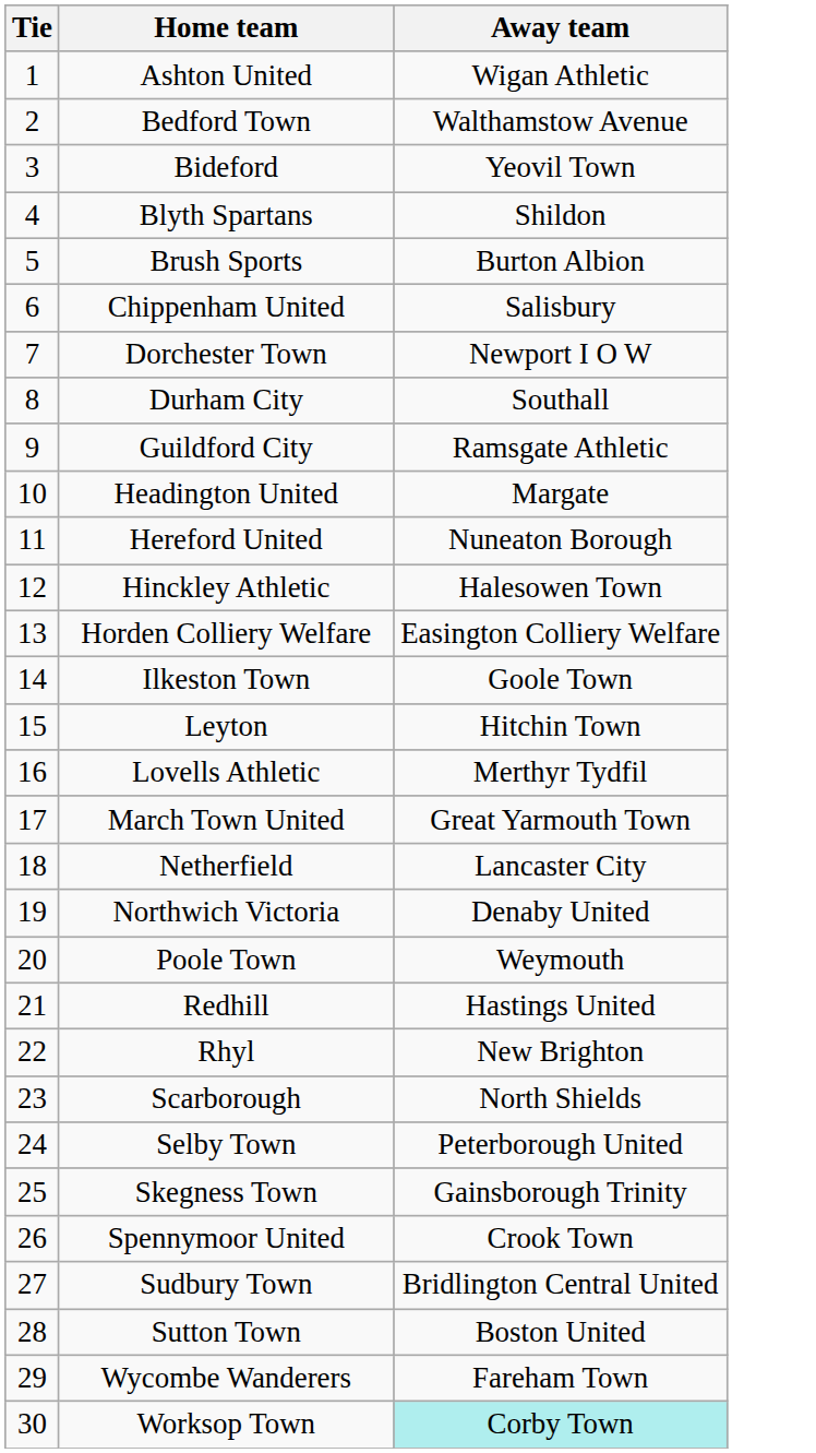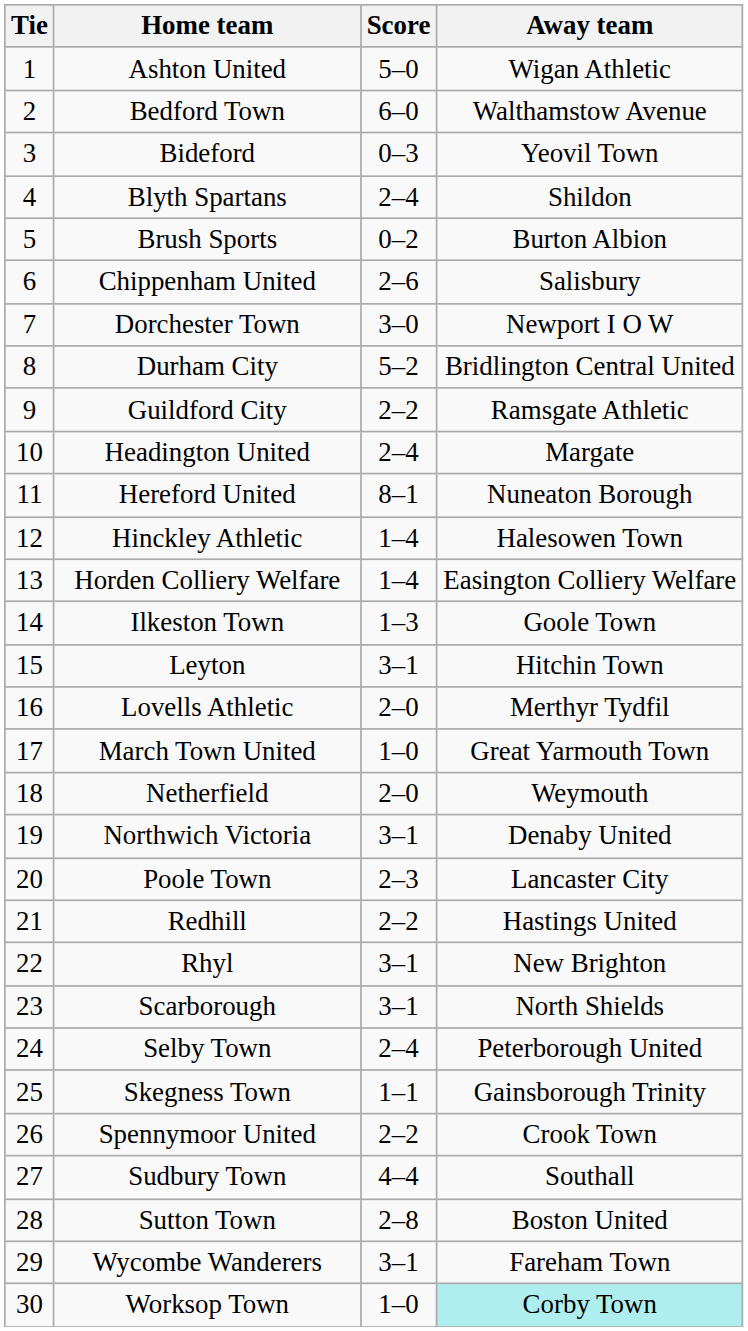+ column: Score | 5–0 | 6–0 | 0–3 | 2–4 | 0–2 | 2–6 | 3–0 | 5–2 | 2–2 | 2–4 | 8–1 | 1–4 | 1–4 | 1–3 | 3–1 | 2–0 | 1–0 | 2–0 | 3–1 | 2–3 | 2–2 | 3–1 | 3–1 | 2–4 | 1–1 | 2–2 | 4–4 | 2–8 | 3–1 | 1–0
Durham City | Away team: Southall -> Bridlington Central United
Netherfield | Away team: Lancaster City -> Weymouth
Poole Town | Away team: Weymouth -> Lancaster City
Sudbury Town | Away team: Bridlington Central United -> Southall
